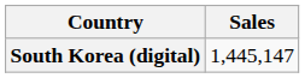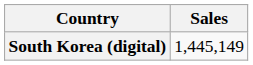South Korea (digital) | Sales: 1,445,147 -> 1,445,149
